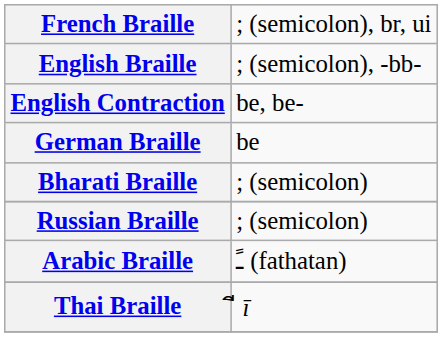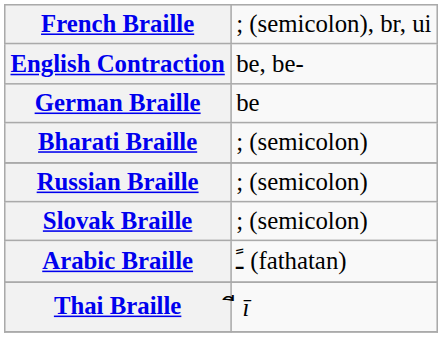- row: English Braille | ; (semicolon), -bb-
+ row: Slovak Braille | ; (semicolon)
